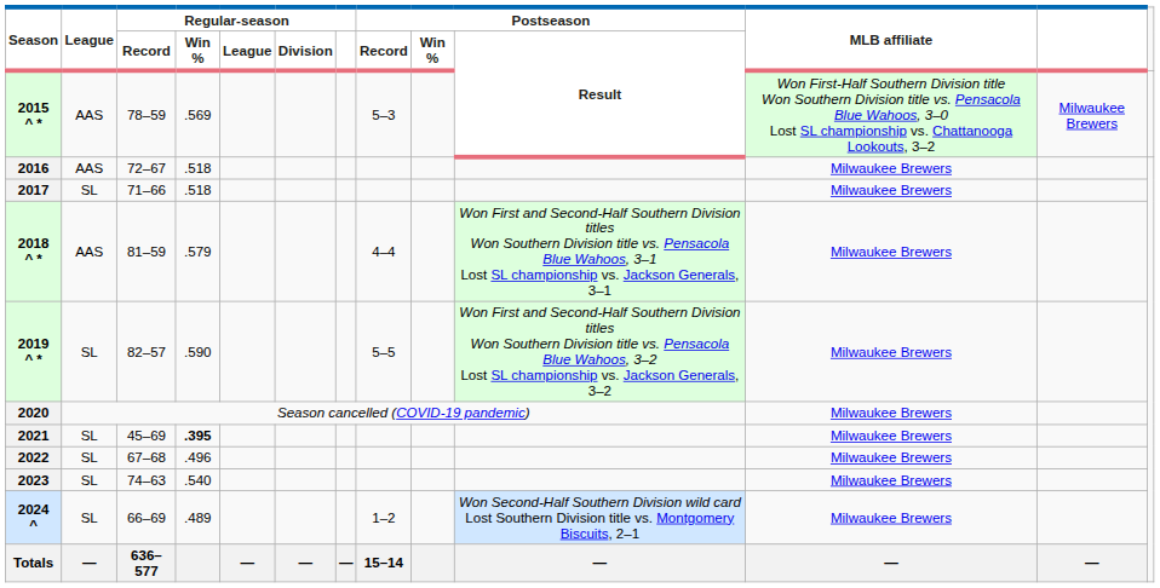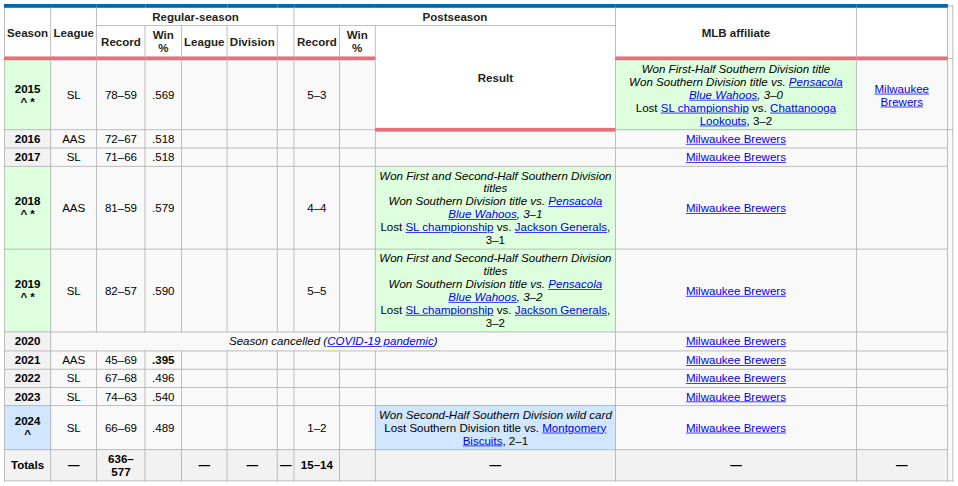2015 ^ * | League: AAS -> SL
2021 | League: SL -> AAS
